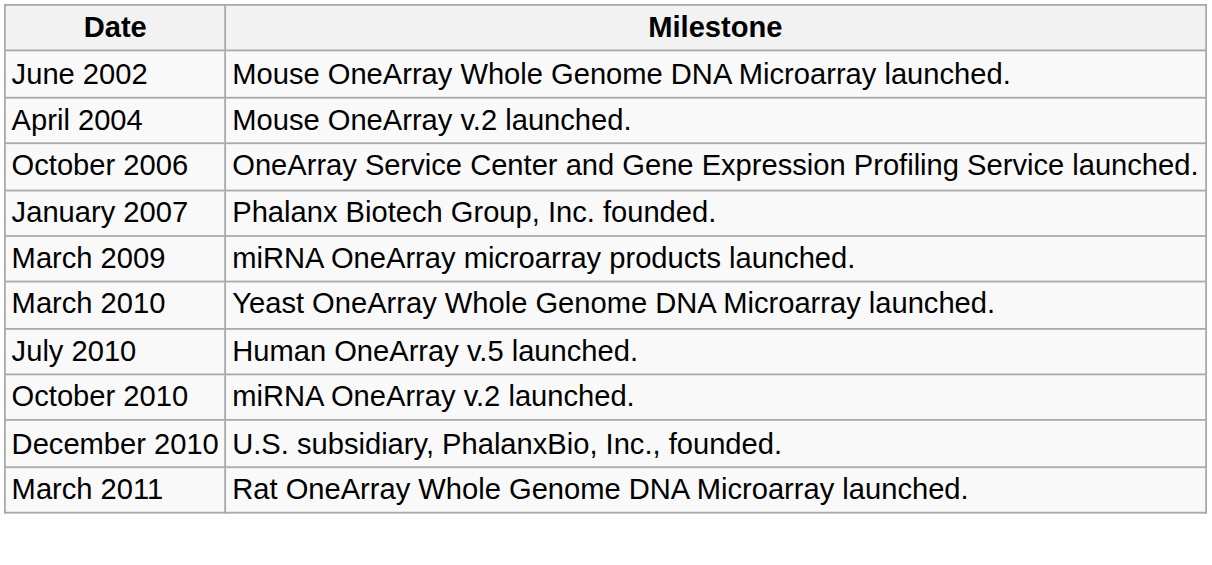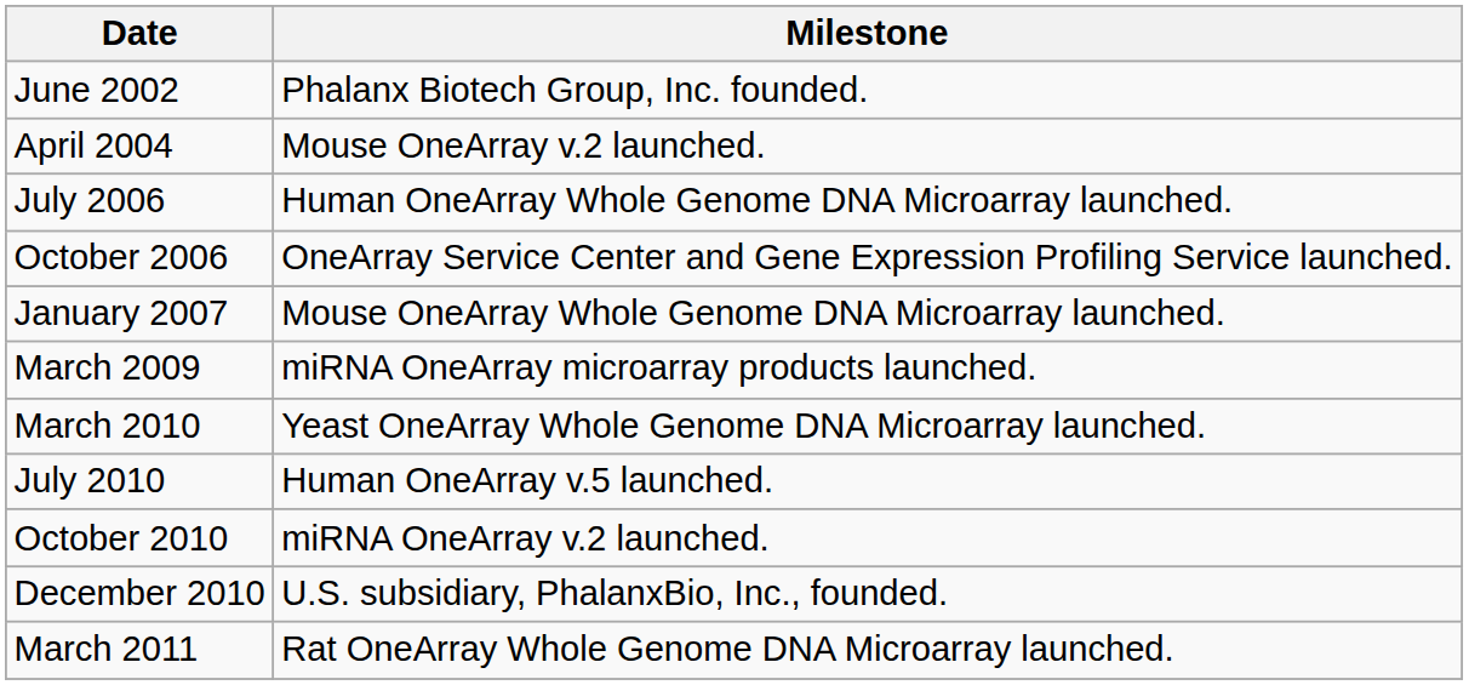June 2002 | Milestone: Mouse OneArray Whole Genome DNA Microarray launched. -> Phalanx Biotech Group, Inc. founded.
+ row: July 2006 | Human OneArray Whole Genome DNA Microarray launched.
January 2007 | Milestone: Phalanx Biotech Group, Inc. founded. -> Mouse OneArray Whole Genome DNA Microarray launched.
